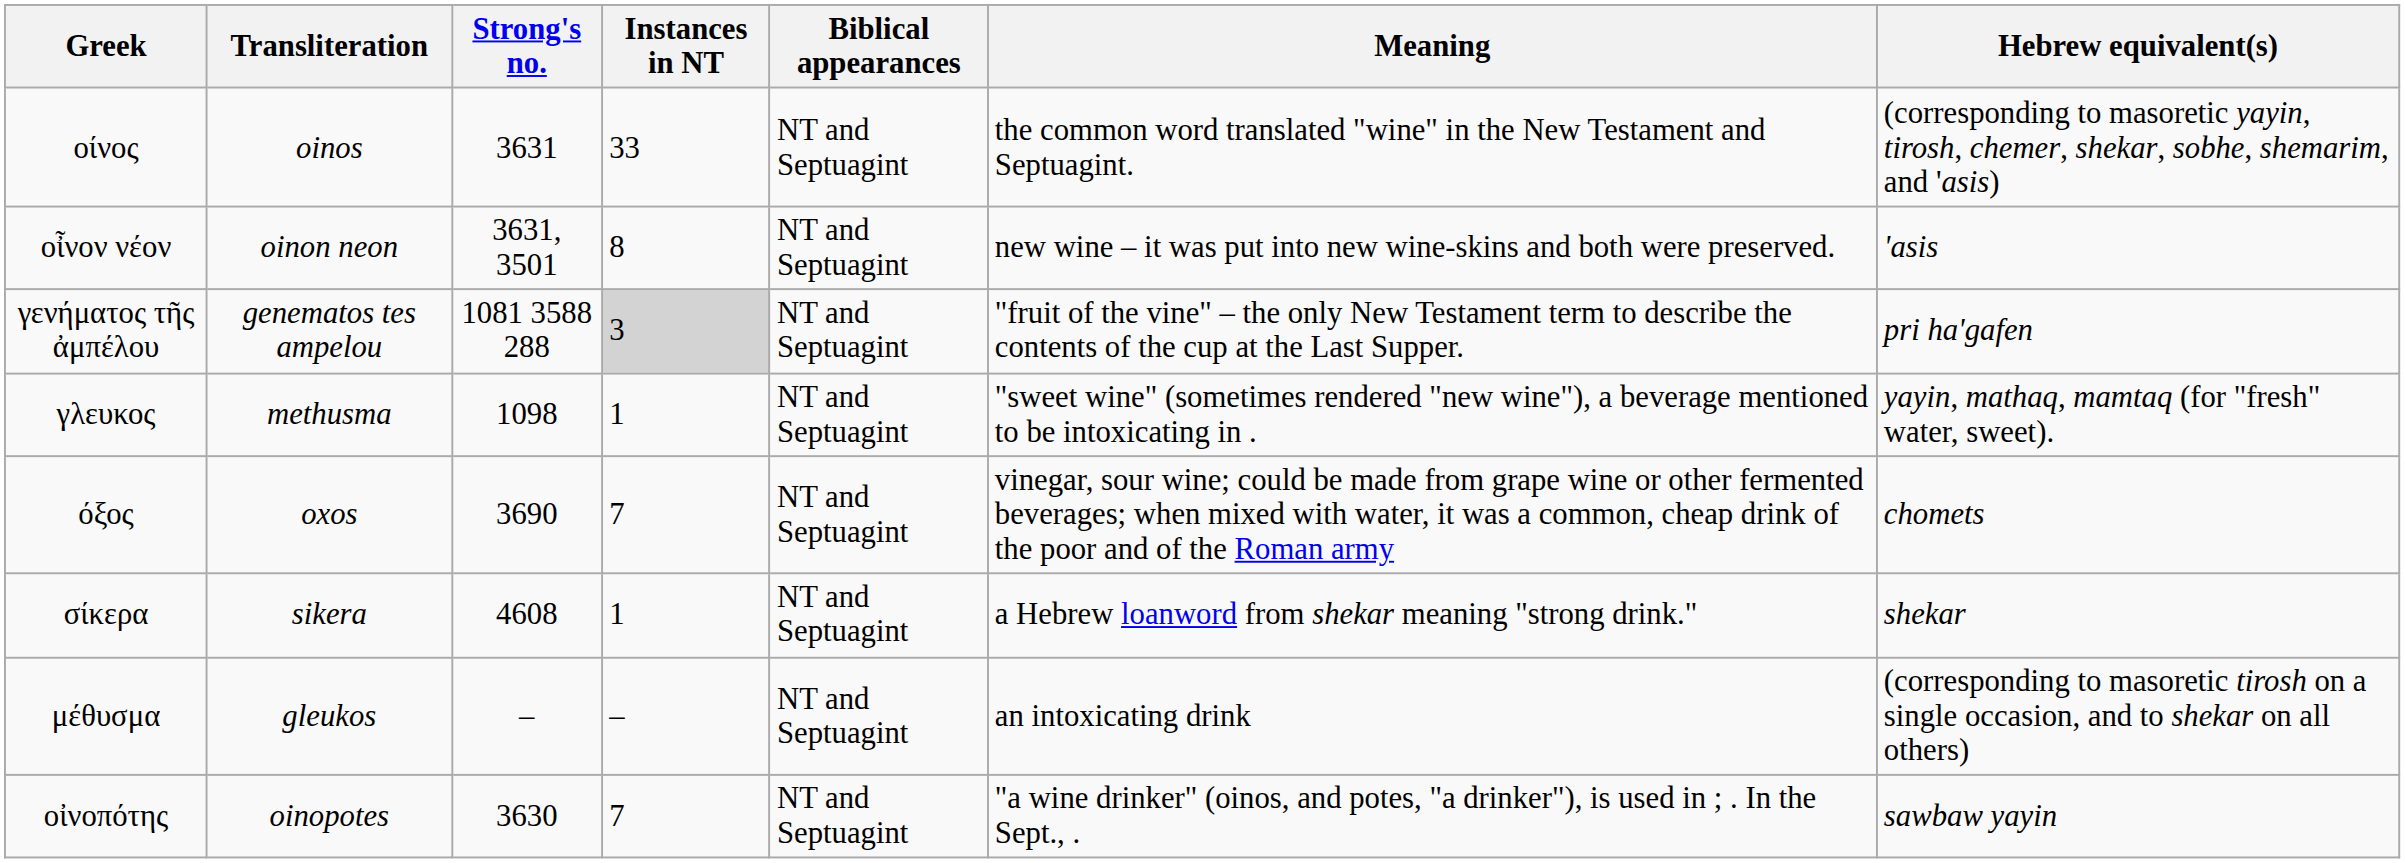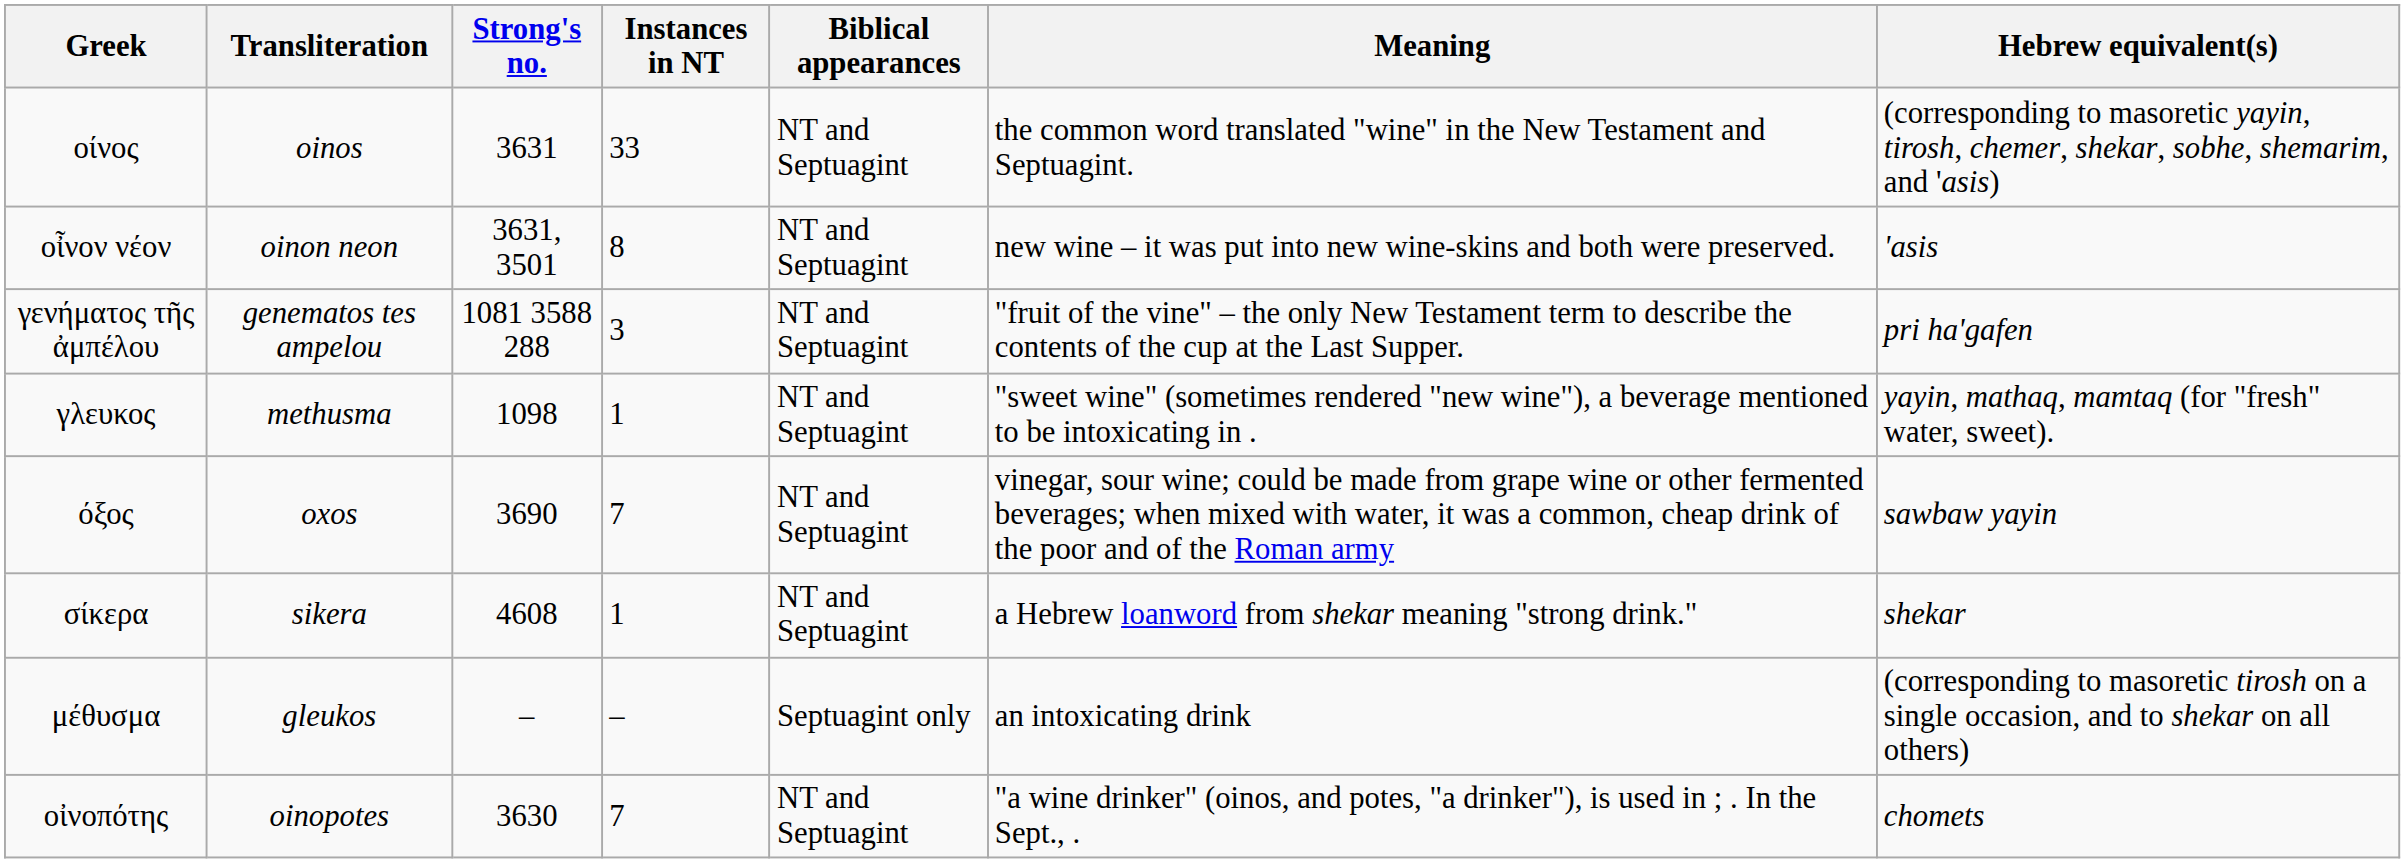γενήματος τῆς ἀμπέλου | Instances in NT: lightgrey background -> no background
όξος | Hebrew equivalent(s): chomets -> sawbaw yayin
μέθυσμα | Biblical appearances: NT and Septuagint -> Septuagint only
οἰνοπότης | Hebrew equivalent(s): sawbaw yayin -> chomets
